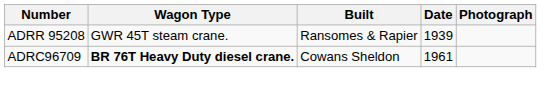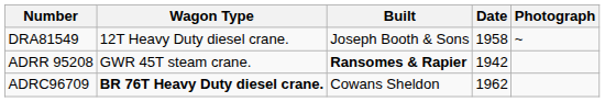+ row: DRA81549 | 12T Heavy Duty diesel crane. | Joseph Booth & Sons | 1958 | ~
ADRR 95208 | Built: normal -> bold
ADRR 95208 | Date: 1939 -> 1942
ADRC96709 | Date: 1961 -> 1962
